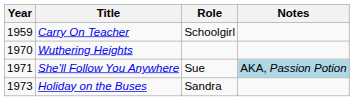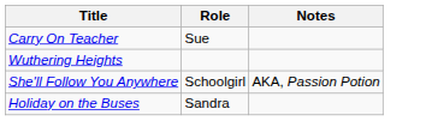- column: Year | 1959 | 1970 | 1971 | 1973
Carry On Teacher | Role: Schoolgirl -> Sue
She'll Follow You Anywhere | Role: Sue -> Schoolgirl
She'll Follow You Anywhere | Notes: lightblue background -> no background
